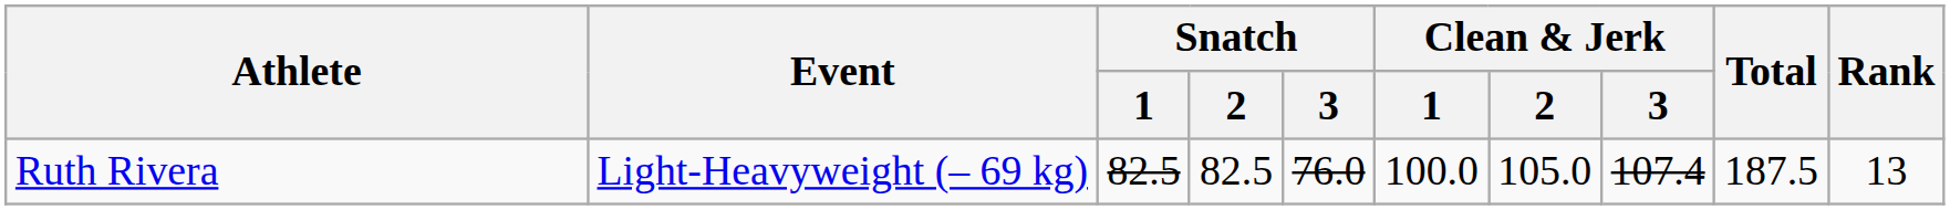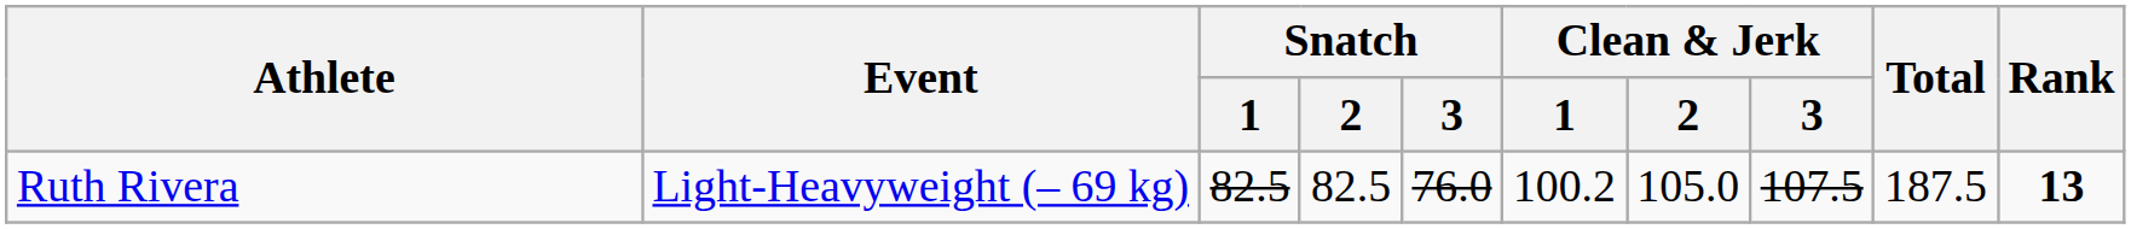Ruth Rivera | Clean & Jerk / 1: 100.0 -> 100.2
Ruth Rivera | Clean & Jerk / 3: 107.4 -> 107.5
Ruth Rivera | Rank: normal -> bold
